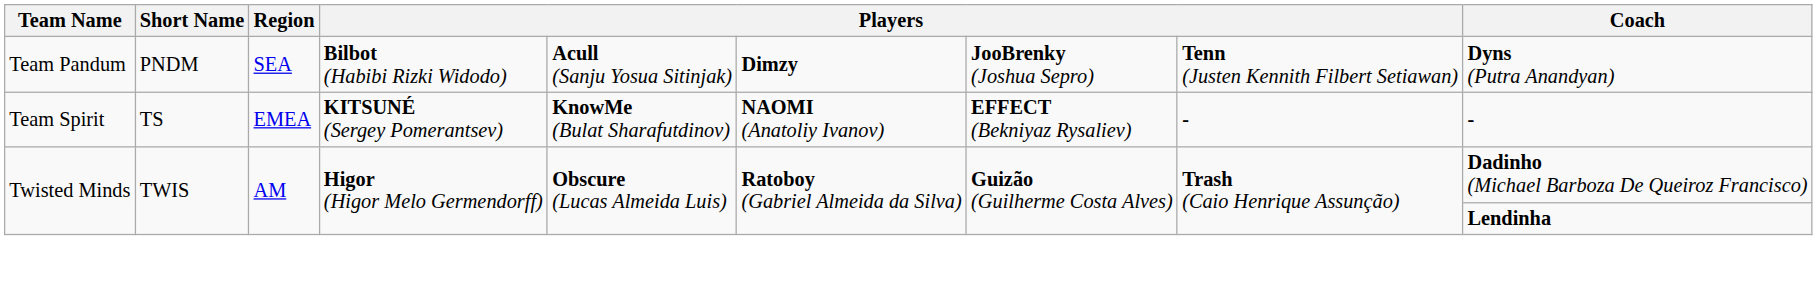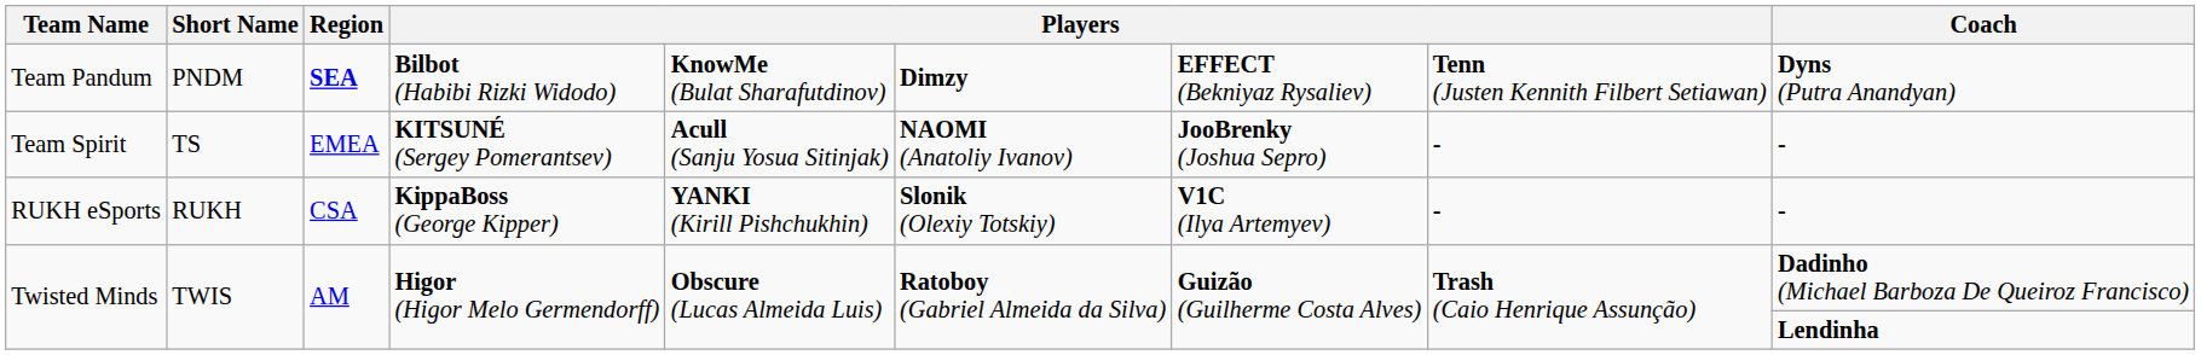Team Pandum | Region: normal -> bold
Team Pandum | column 5: Acull (Sanju Yosua Sitinjak) -> KnowMe (Bulat Sharafutdinov)
Team Pandum | column 7: JooBrenky (Joshua Sepro) -> EFFECT (Bekniyaz Rysaliev)
Team Spirit | column 5: KnowMe (Bulat Sharafutdinov) -> Acull (Sanju Yosua Sitinjak)
Team Spirit | column 7: EFFECT (Bekniyaz Rysaliev) -> JooBrenky (Joshua Sepro)
+ row: RUKH eSports | RUKH | CSA | KippaBoss (George Kipper) | YANKI (Kirill Pishchukhin) | Slonik (Olexiy Totskiy) | V1C (Ilya Artemyev) | - | -
